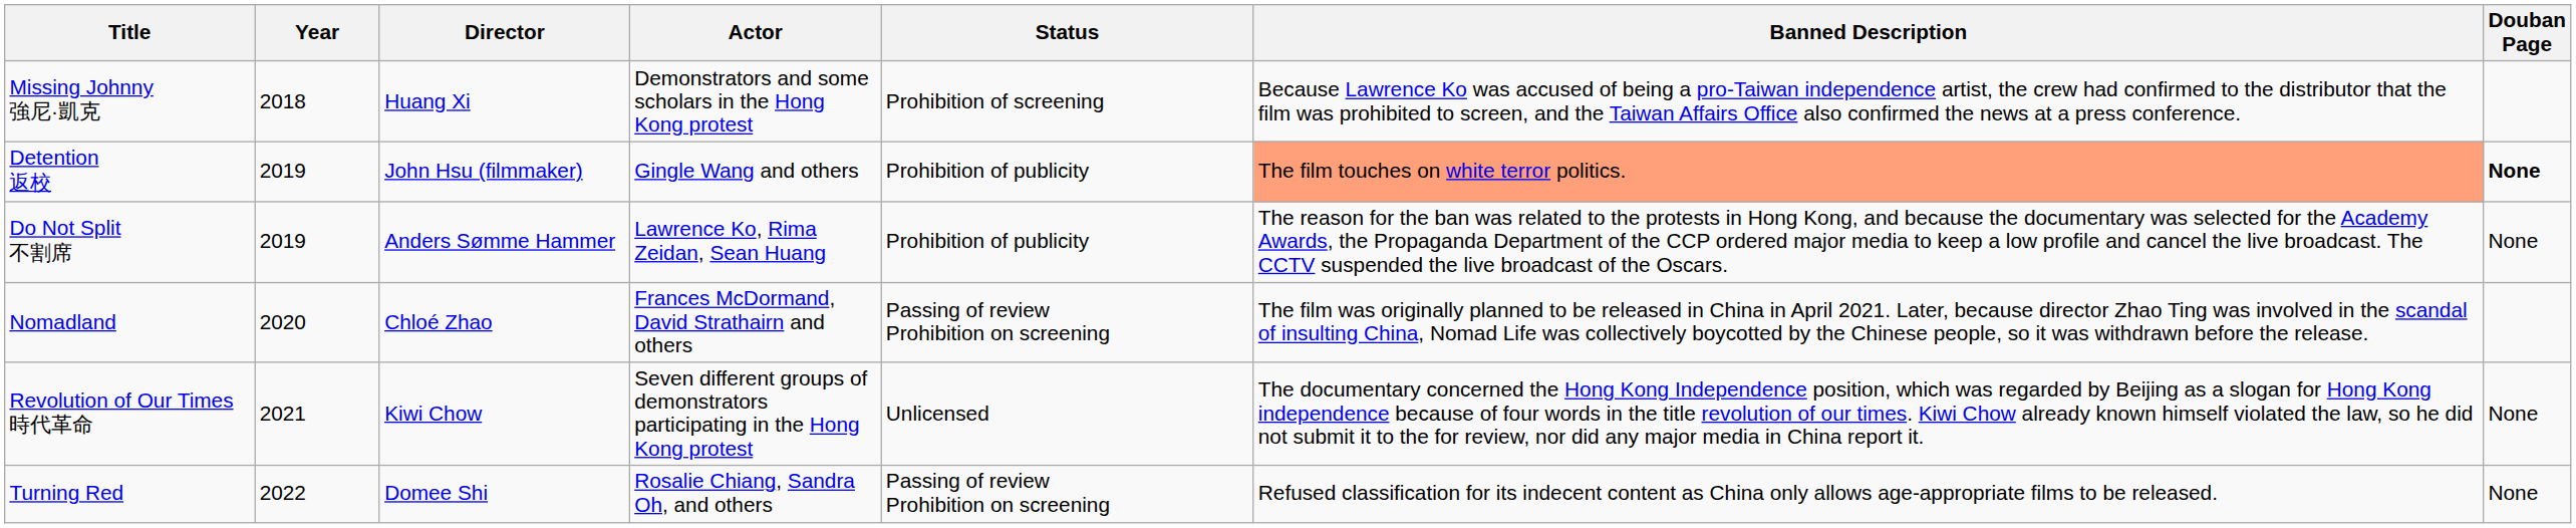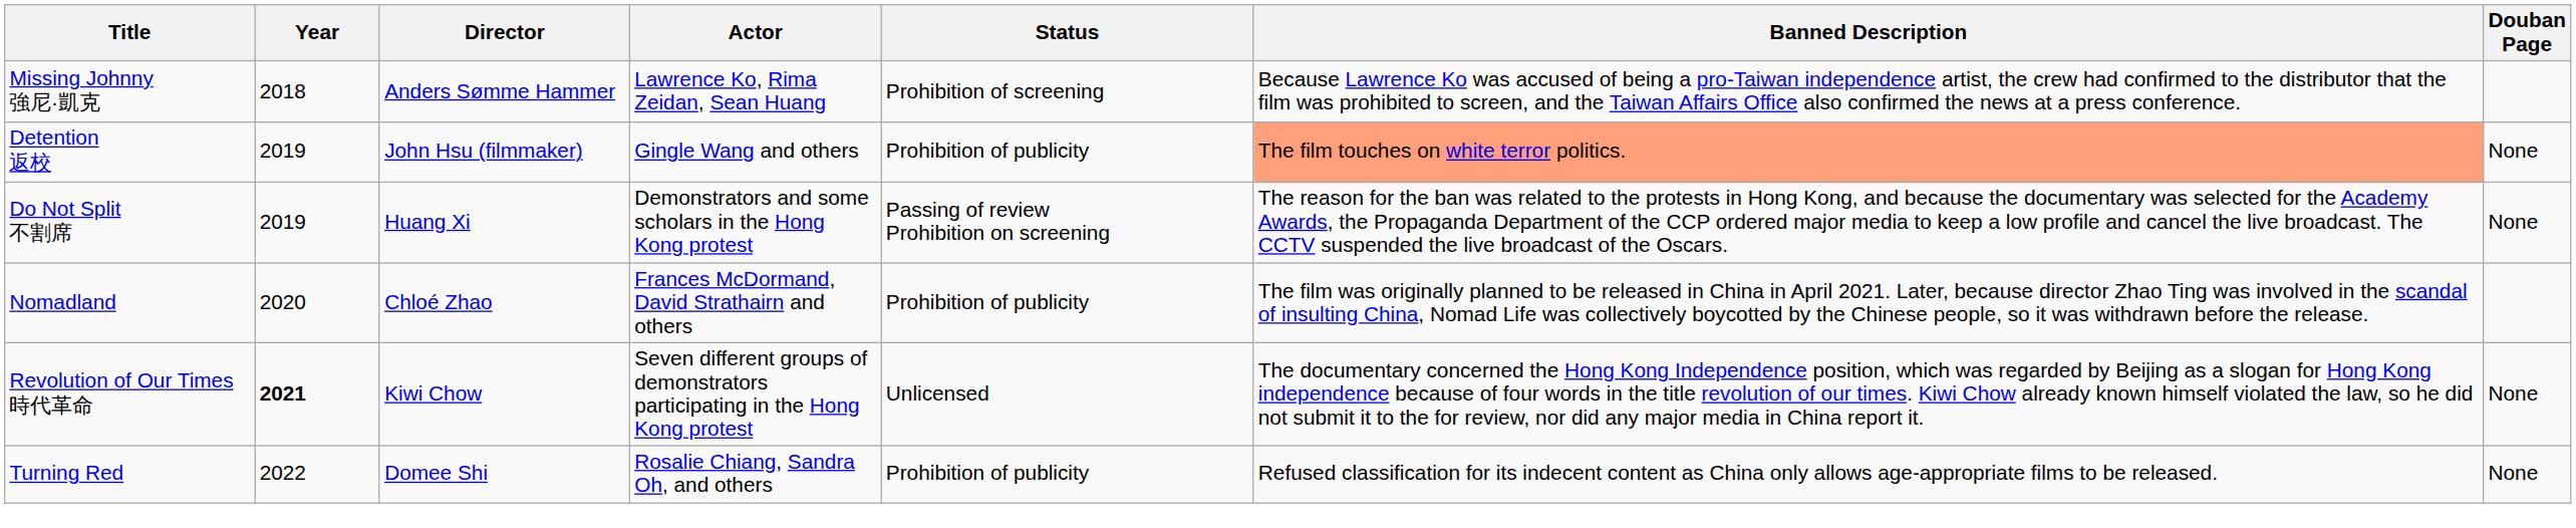Missing Johnny 強尼·凱克 | Director: Huang Xi -> Anders Sømme Hammer
Missing Johnny 強尼·凱克 | Actor: Demonstrators and some scholars in the Hong Kong protest -> Lawrence Ko, Rima Zeidan, Sean Huang
Detention 返校 | Douban Page: bold -> normal
Do Not Split 不割席 | Director: Anders Sømme Hammer -> Huang Xi
Do Not Split 不割席 | Actor: Lawrence Ko, Rima Zeidan, Sean Huang -> Demonstrators and some scholars in the Hong Kong protest
Do Not Split 不割席 | Status: Prohibition of publicity -> Passing of review Prohibition on screening
Nomadland | Status: Passing of review Prohibition on screening -> Prohibition of publicity
Revolution of Our Times 時代革命 | Year: normal -> bold
Turning Red | Status: Passing of review Prohibition on screening -> Prohibition of publicity
